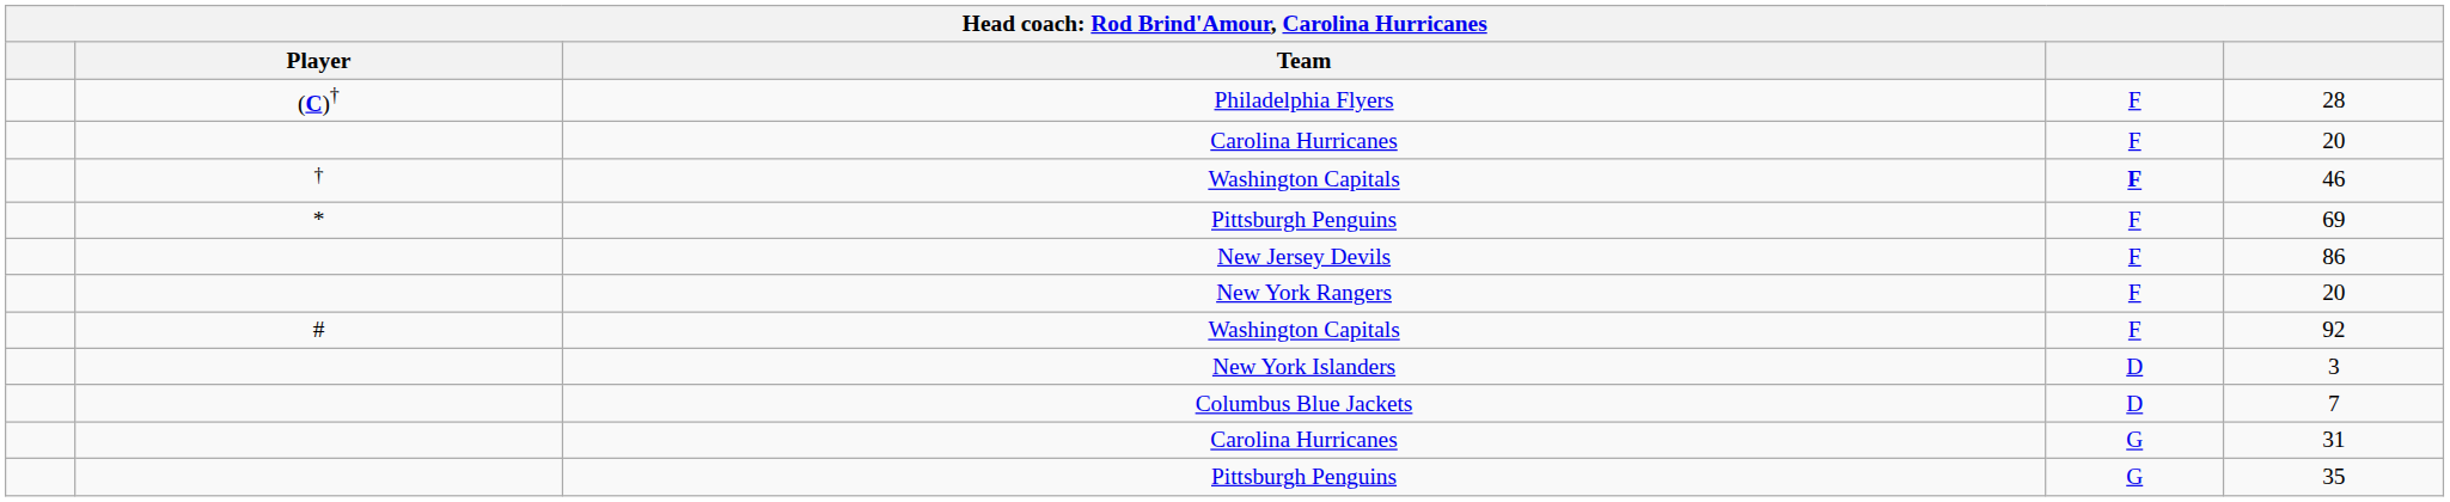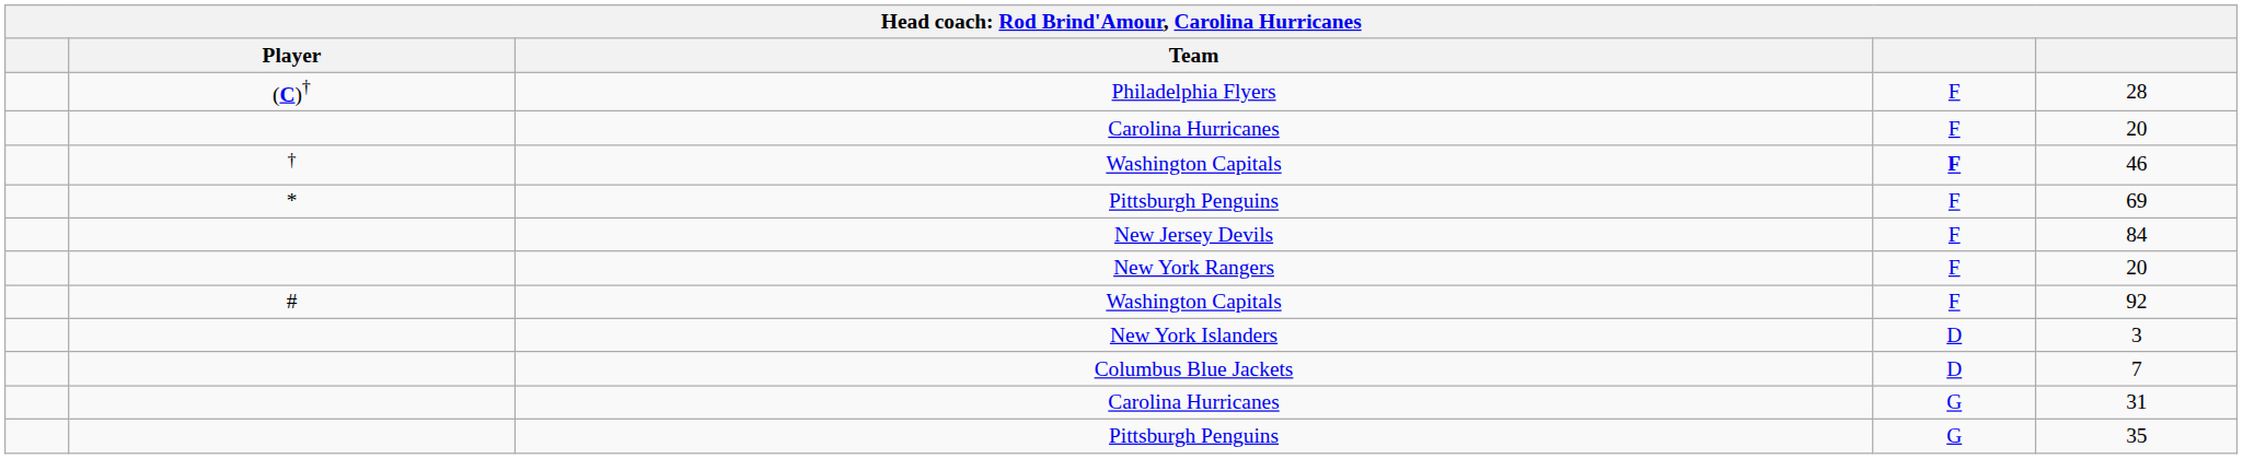New Jersey Devils | column 5: 86 -> 84
